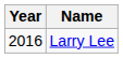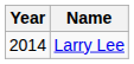Larry Lee | Year: 2016 -> 2014
